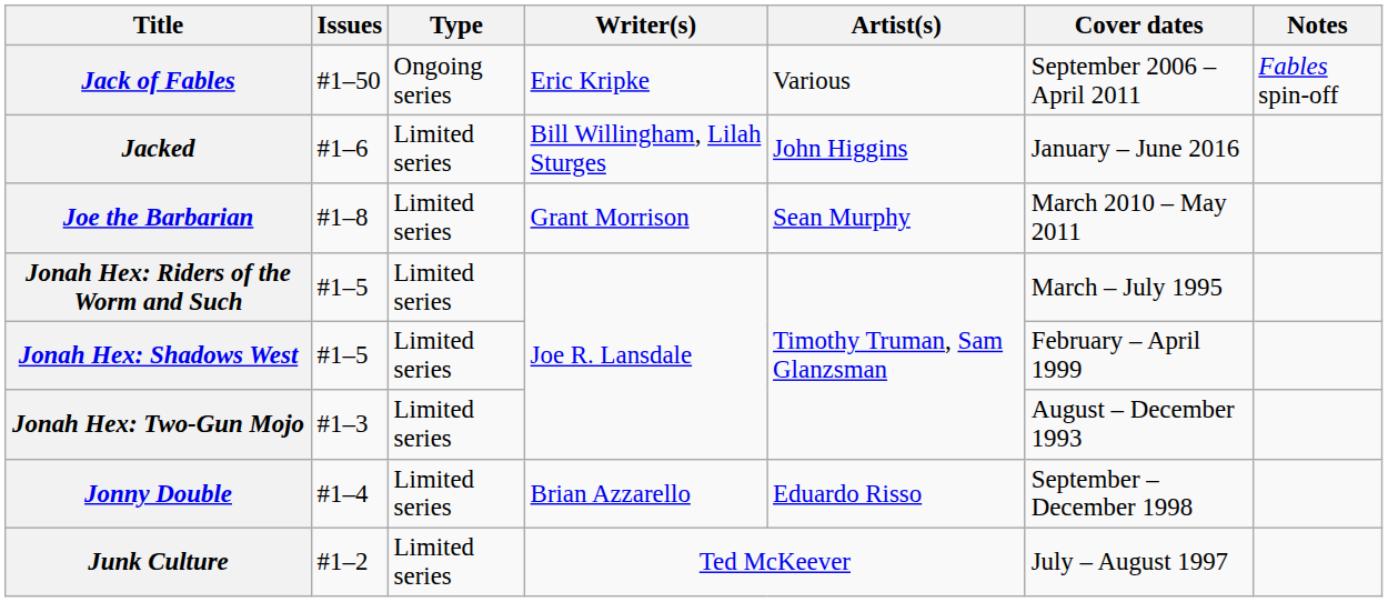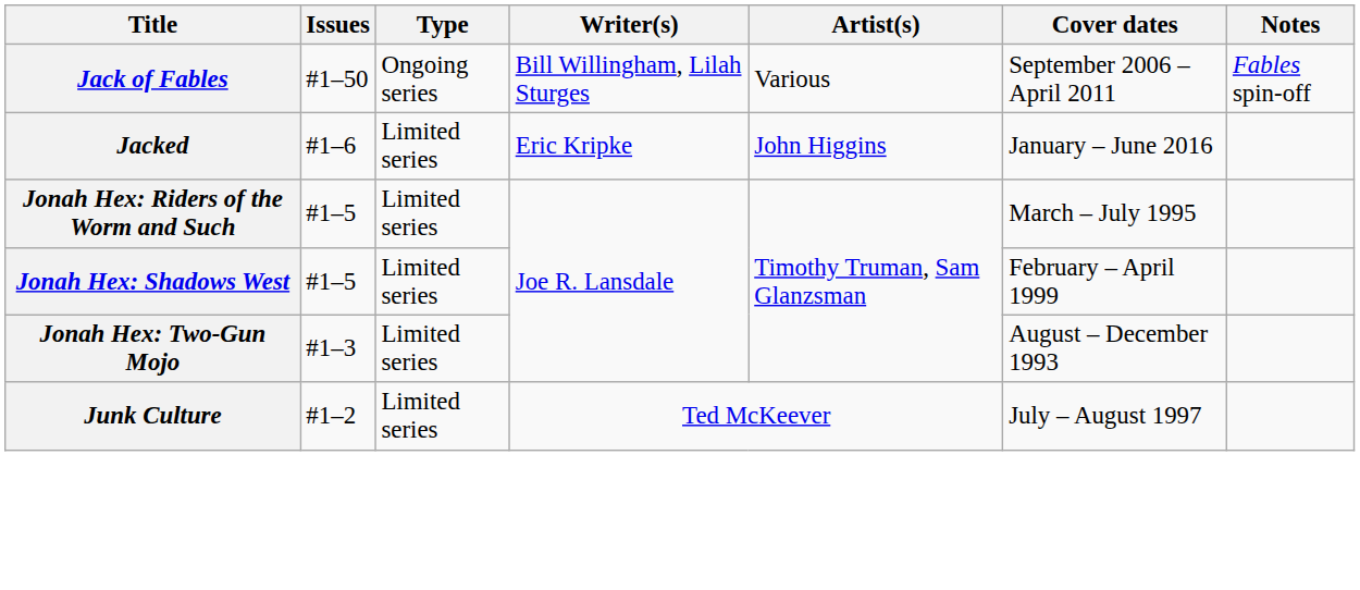Jack of Fables | Writer(s): Eric Kripke -> Bill Willingham, Lilah Sturges
Jacked | Writer(s): Bill Willingham, Lilah Sturges -> Eric Kripke
- row: Joe the Barbarian | #1–8 | Limited series | Grant Morrison | Sean Murphy | March 2010 – May 2011
- row: Jonny Double | #1–4 | Limited series | Brian Azzarello | Eduardo Risso | September – December 1998
